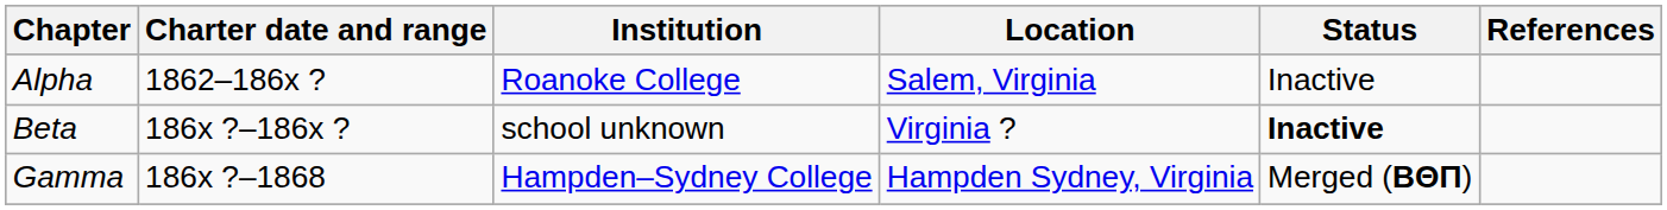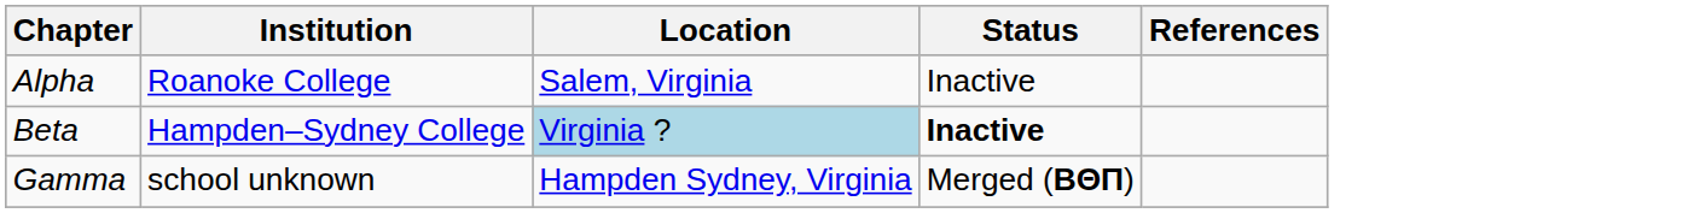- column: Charter date and range | 1862–186x ? | 186x ?–186x ? | 186x ?–1868
Beta | Institution: school unknown -> Hampden–Sydney College
Beta | Location: no background -> lightblue background
Gamma | Institution: Hampden–Sydney College -> school unknown
